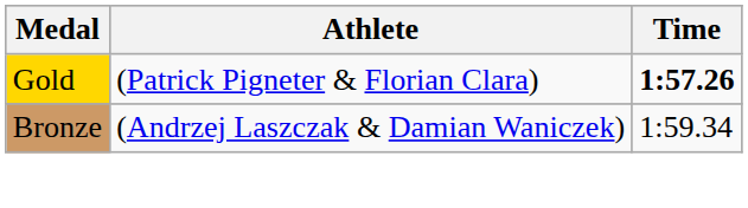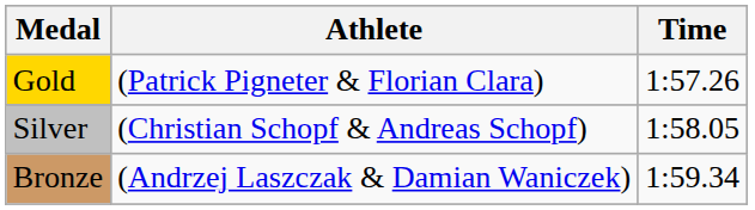Gold | Time: bold -> normal
+ row: Silver | (Christian Schopf & Andreas Schopf) | 1:58.05
